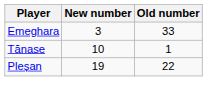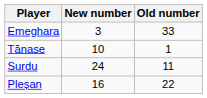+ row: Surdu | 24 | 11
Pleșan | New number: 19 -> 16
